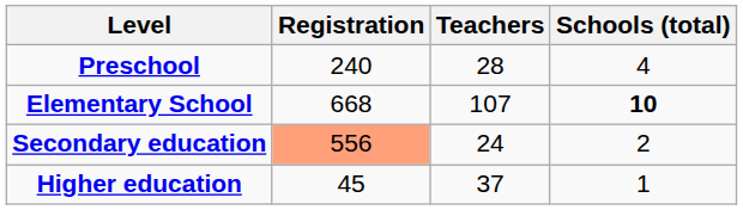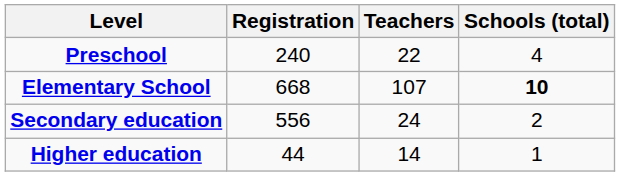Preschool | Teachers: 28 -> 22
Secondary education | Registration: lightsalmon background -> no background
Higher education | Registration: 45 -> 44
Higher education | Teachers: 37 -> 14
